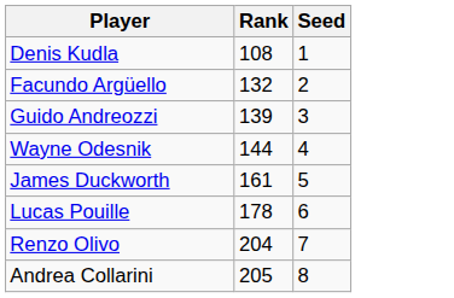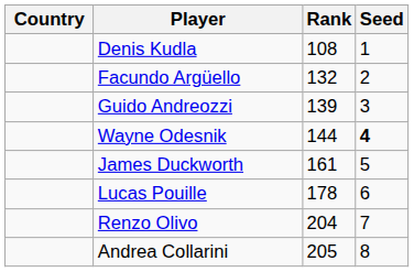+ column: Country
Wayne Odesnik | Seed: normal -> bold
